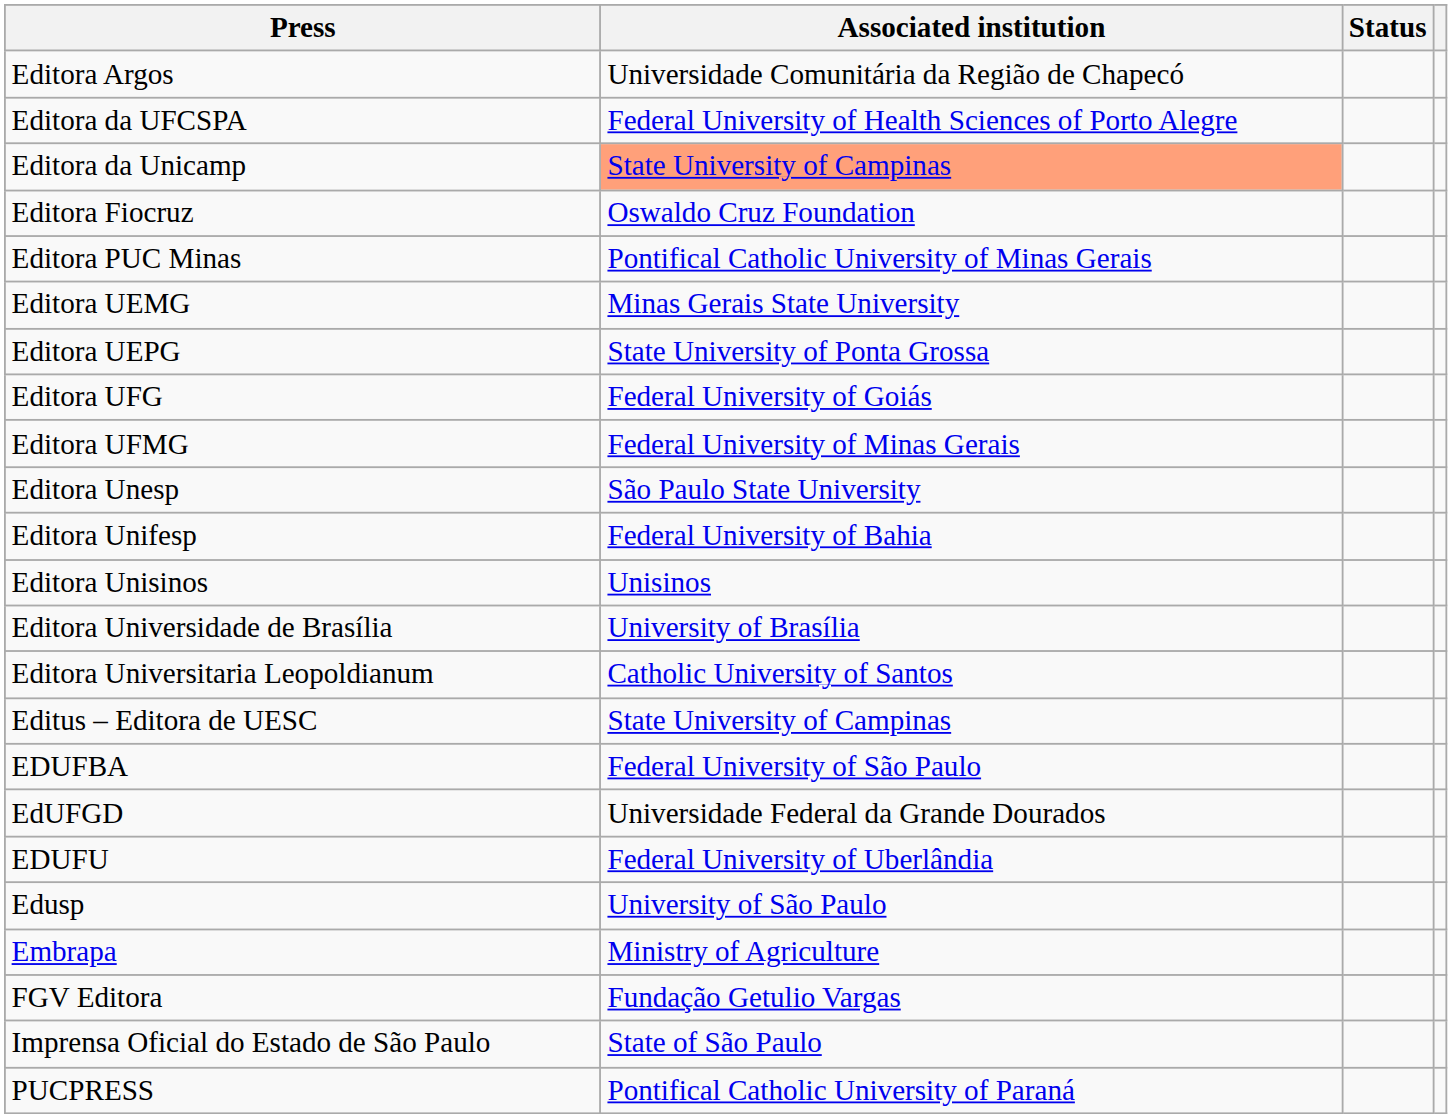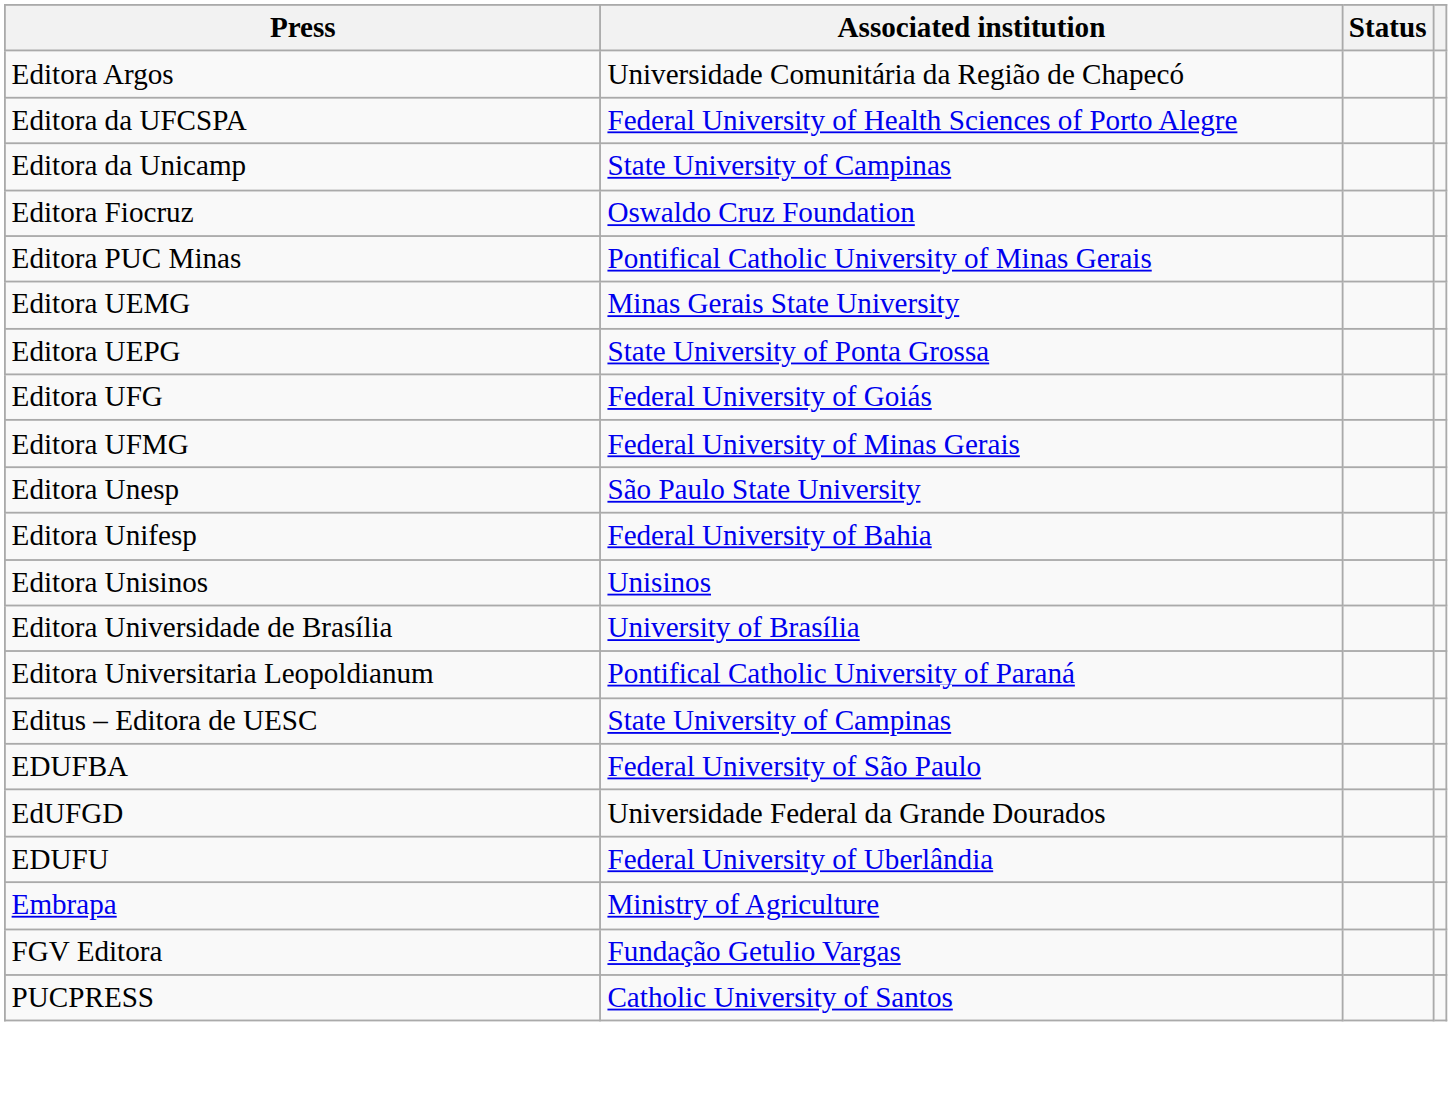Editora da Unicamp | Associated institution: lightsalmon background -> no background
Editora Universitaria Leopoldianum | Associated institution: Catholic University of Santos -> Pontifical Catholic University of Paraná
- row: Edusp | University of São Paulo
- row: Imprensa Oficial do Estado de São Paulo | State of São Paulo
PUCPRESS | Associated institution: Pontifical Catholic University of Paraná -> Catholic University of Santos
